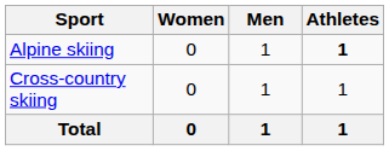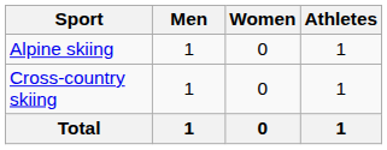columns swapped: Men <-> Women
Alpine skiing | Athletes: bold -> normal
